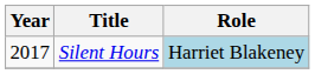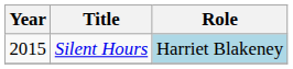Silent Hours | Year: 2017 -> 2015
